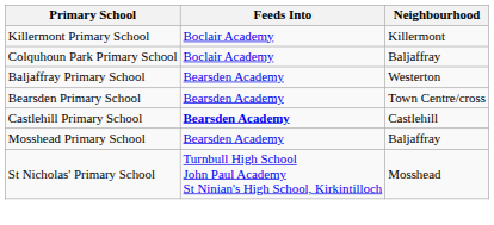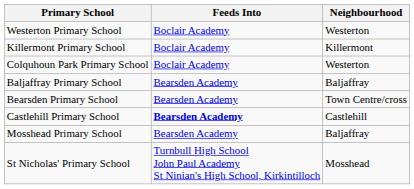+ row: Westerton Primary School | Boclair Academy | Westerton
Colquhoun Park Primary School | Neighbourhood: Baljaffray -> Westerton
Baljaffray Primary School | Neighbourhood: Westerton -> Baljaffray
